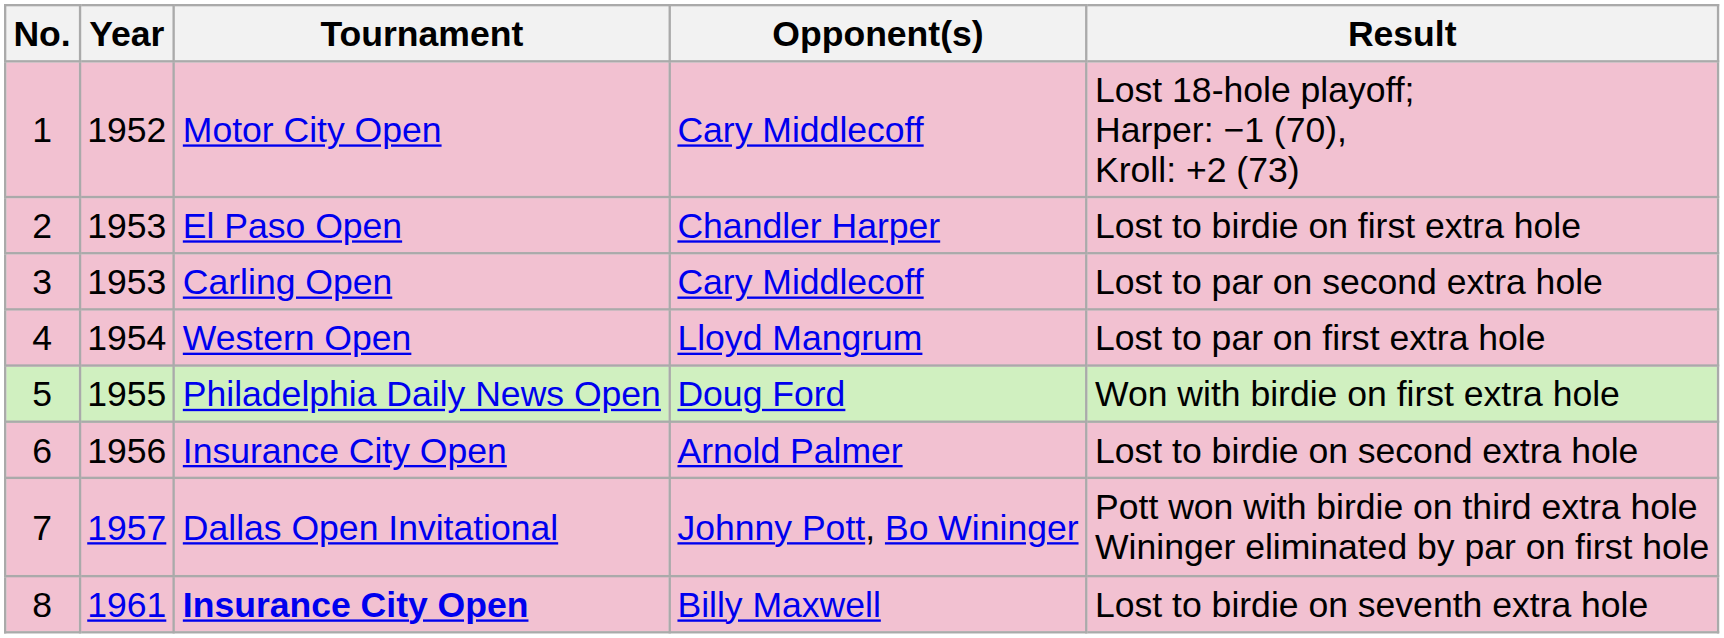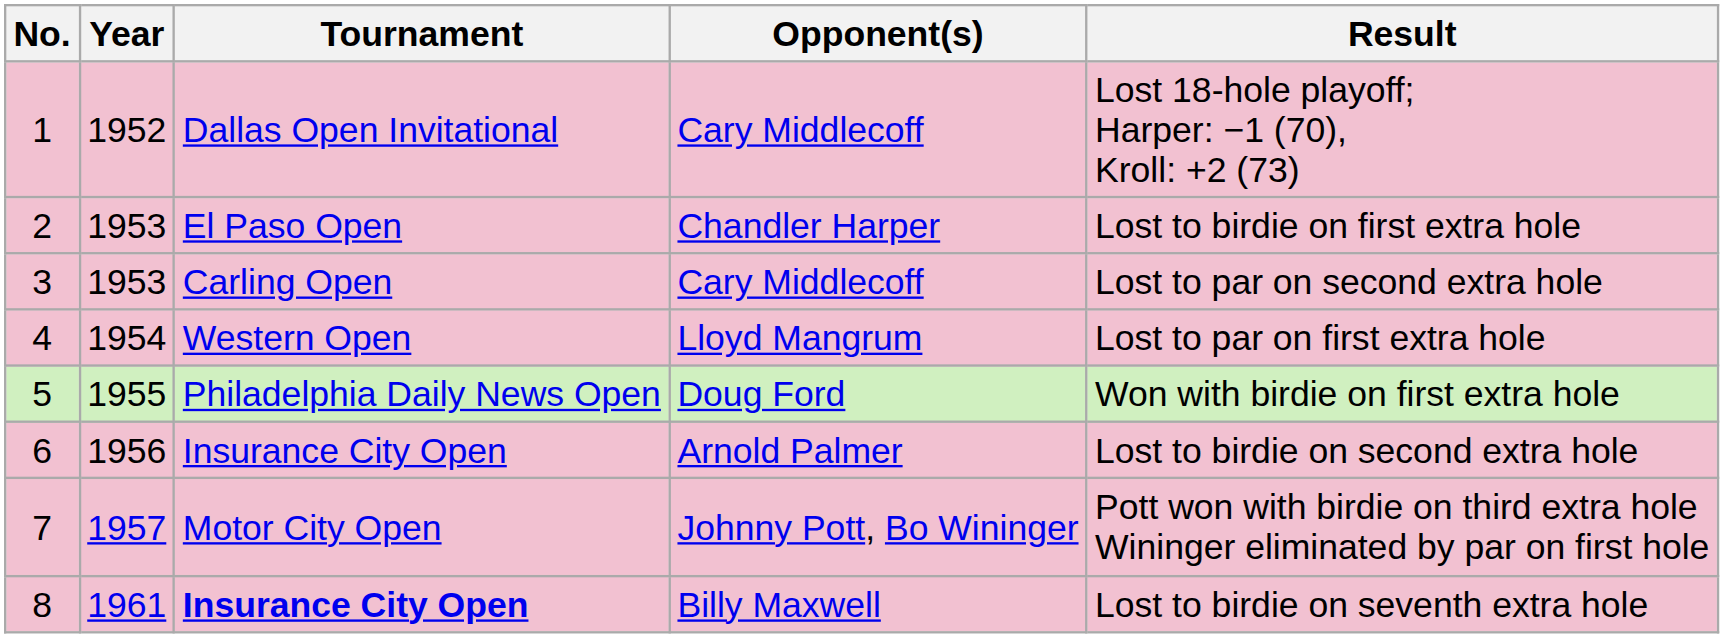1 | Tournament: Motor City Open -> Dallas Open Invitational
7 | Tournament: Dallas Open Invitational -> Motor City Open
